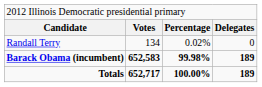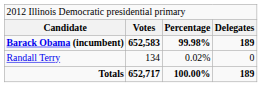rows swapped: Barack Obama (incumbent) <-> Randall Terry
